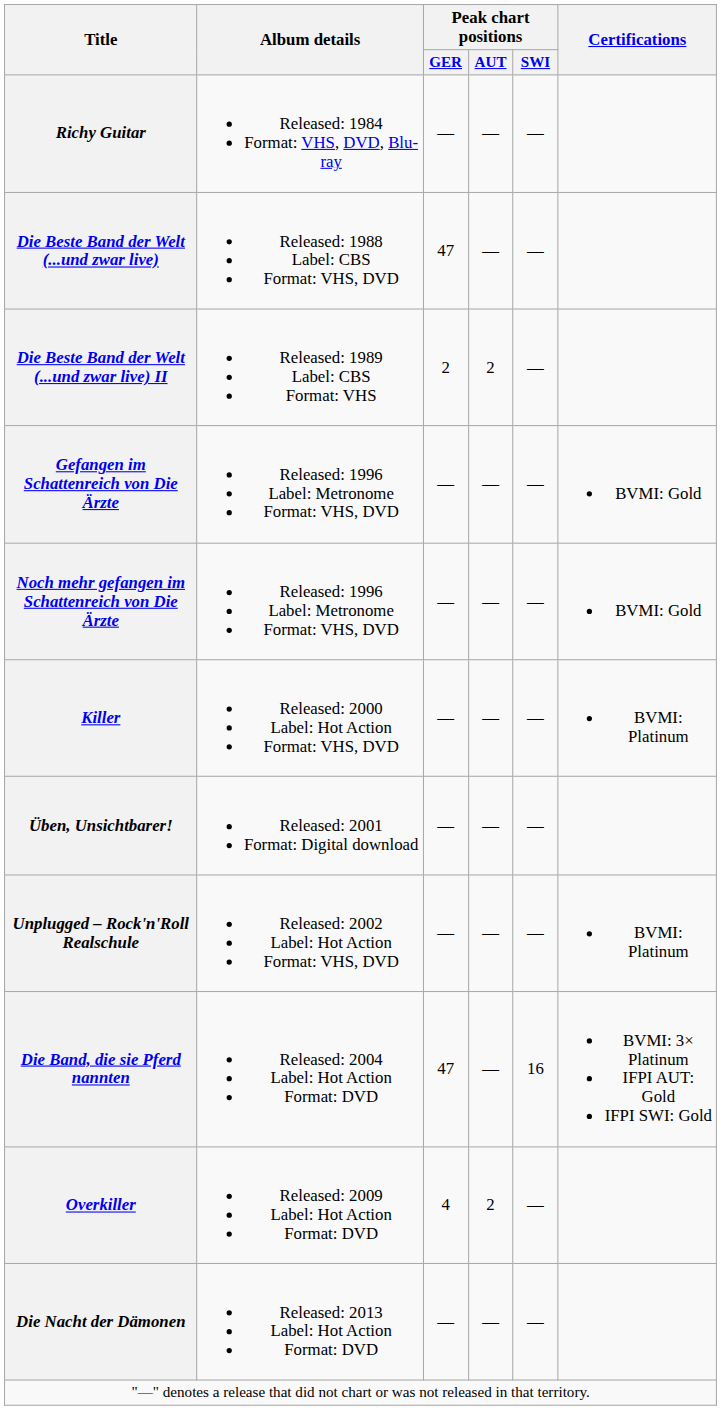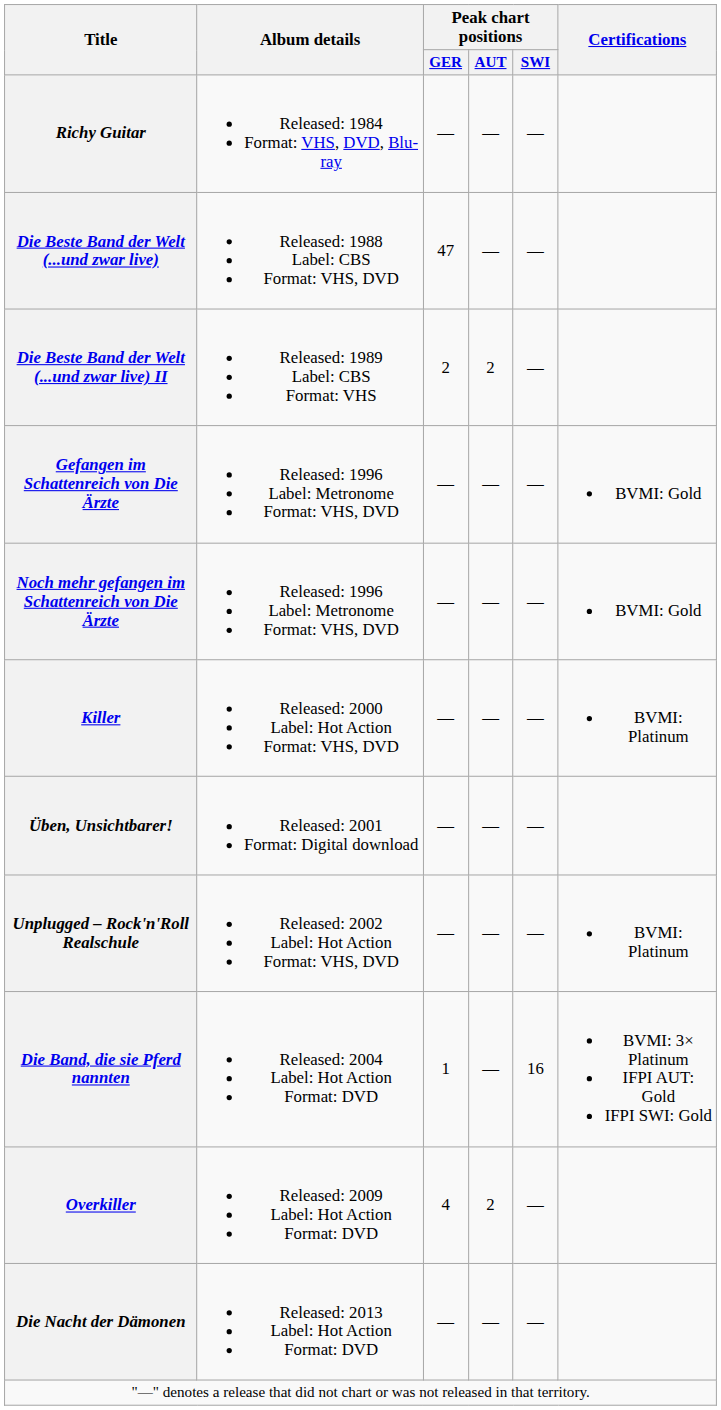Die Band, die sie Pferd nannten | Peak chart positions / GER: 47 -> 1
